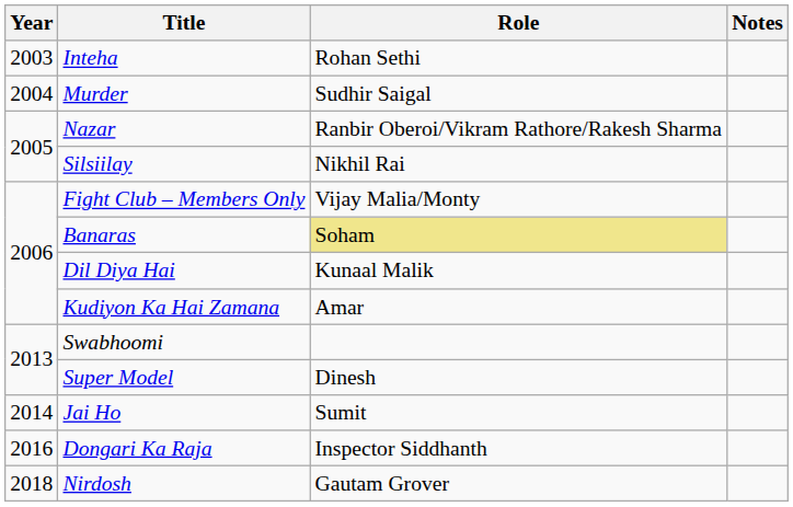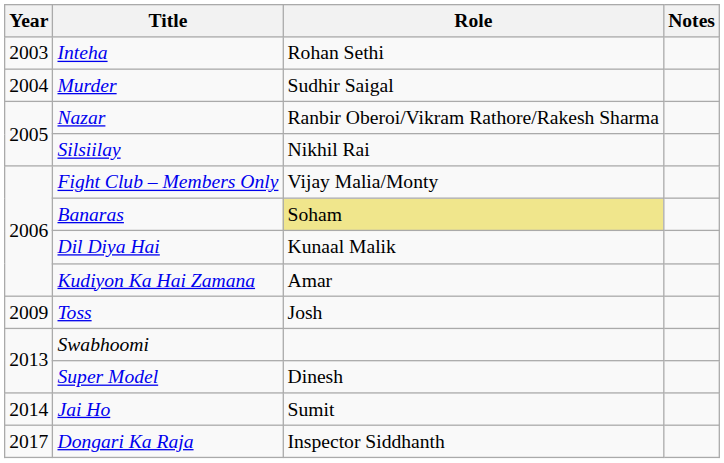+ row: 2009 | Toss | Josh
Dongari Ka Raja | Year: 2016 -> 2017
- row: 2018 | Nirdosh | Gautam Grover
